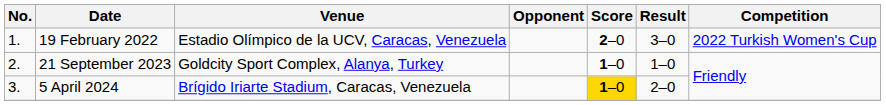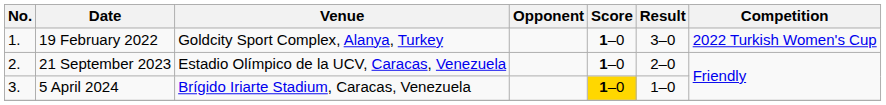19 February 2022 | Venue: Estadio Olímpico de la UCV, Caracas, Venezuela -> Goldcity Sport Complex, Alanya, Turkey
19 February 2022 | Score: 2–0 -> 1–0
21 September 2023 | Venue: Goldcity Sport Complex, Alanya, Turkey -> Estadio Olímpico de la UCV, Caracas, Venezuela
21 September 2023 | Result: 1–0 -> 2–0
5 April 2024 | Result: 2–0 -> 1–0
